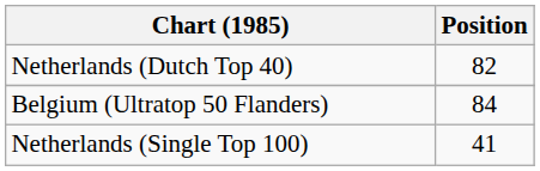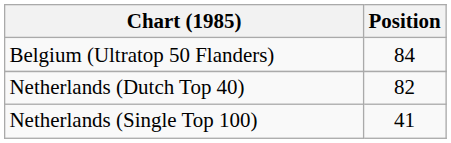rows swapped: Belgium (Ultratop 50 Flanders) <-> Netherlands (Dutch Top 40)
